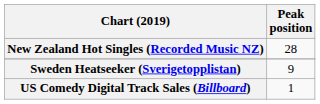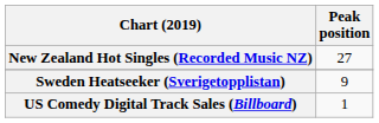New Zealand Hot Singles (Recorded Music NZ) | Peak position: 28 -> 27
